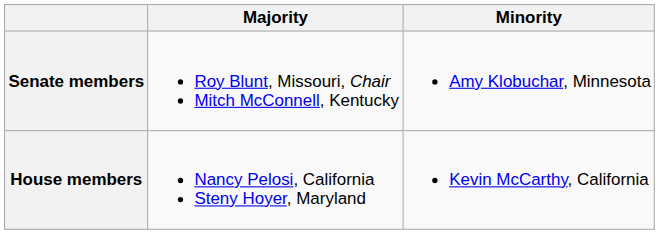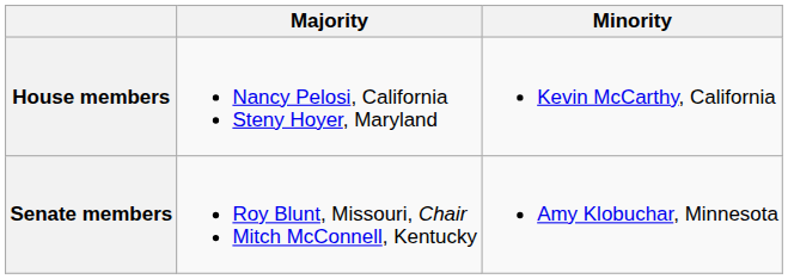rows swapped: Senate members <-> House members
